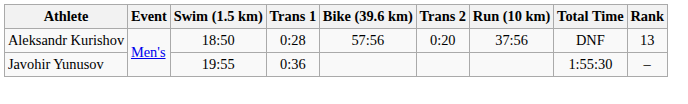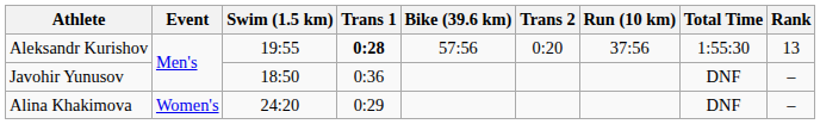Aleksandr Kurishov | Swim (1.5 km): 18:50 -> 19:55
Aleksandr Kurishov | Trans 1: normal -> bold
Aleksandr Kurishov | Total Time: DNF -> 1:55:30
Javohir Yunusov | Swim (1.5 km): 19:55 -> 18:50
Javohir Yunusov | Total Time: 1:55:30 -> DNF
+ row: Alina Khakimova | Women's | 24:20 | 0:29 | DNF | –
